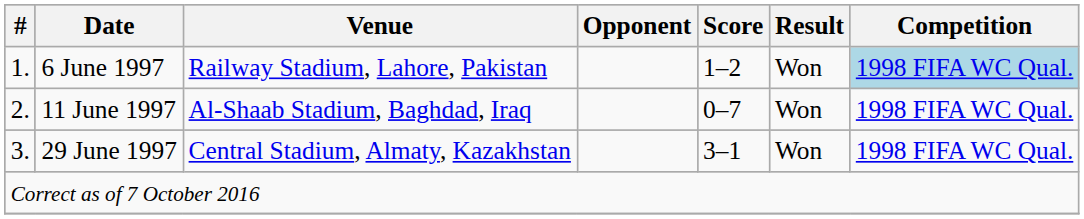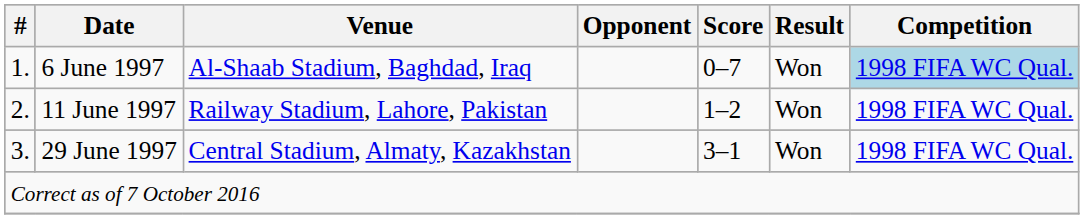6 June 1997 | Venue: Railway Stadium, Lahore, Pakistan -> Al-Shaab Stadium, Baghdad, Iraq
6 June 1997 | Score: 1–2 -> 0–7
11 June 1997 | Venue: Al-Shaab Stadium, Baghdad, Iraq -> Railway Stadium, Lahore, Pakistan
11 June 1997 | Score: 0–7 -> 1–2
